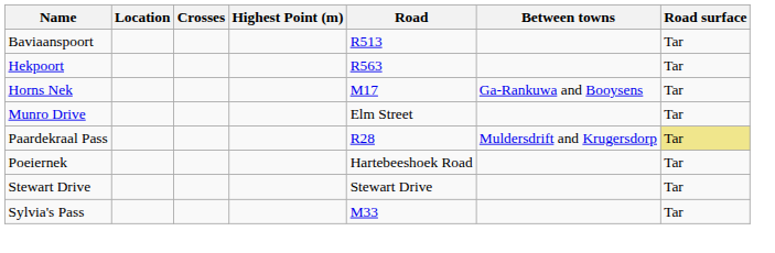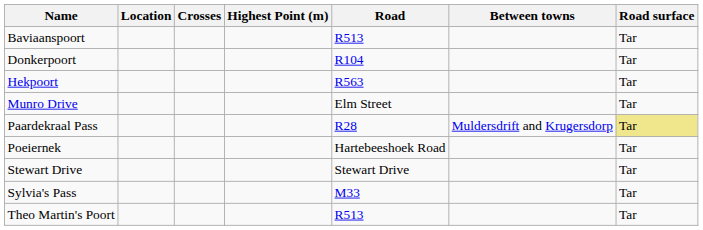+ row: Donkerpoort | R104 | Tar
- row: Horns Nek | M17 | Ga-Rankuwa and Booysens | Tar
+ row: Theo Martin's Poort | R513 | Tar
